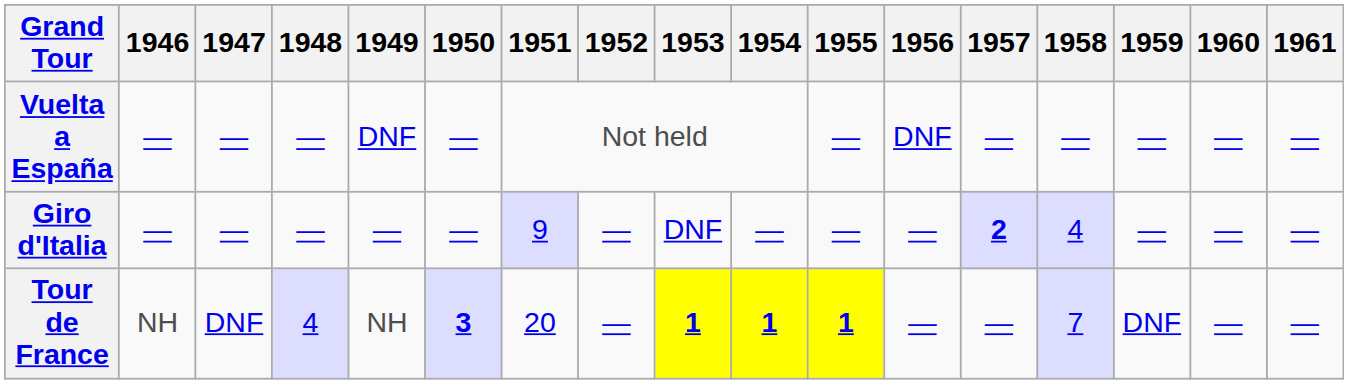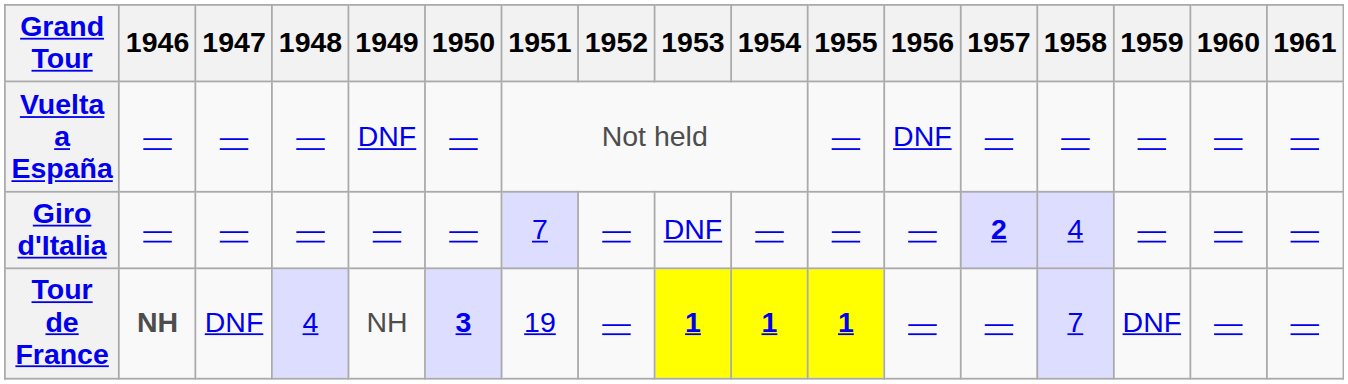Giro d'Italia | 1951: 9 -> 7
Tour de France | 1946: normal -> bold
Tour de France | 1951: 20 -> 19
